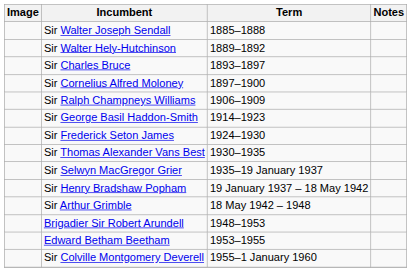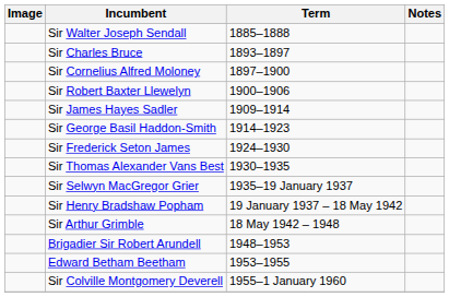- row: Sir Walter Hely-Hutchinson | 1889–1892
+ row: Sir Robert Baxter Llewelyn | 1900–1906
- row: Sir Ralph Champneys Williams | 1906–1909
+ row: Sir James Hayes Sadler | 1909–1914
